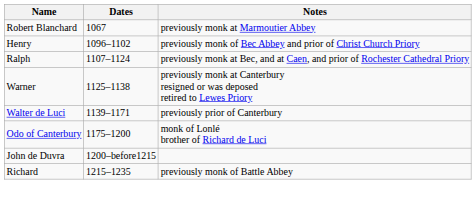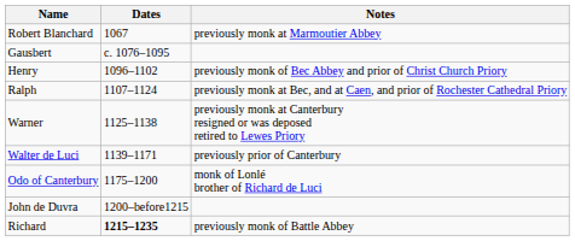+ row: Gausbert | c. 1076–1095
Richard | Dates: normal -> bold
